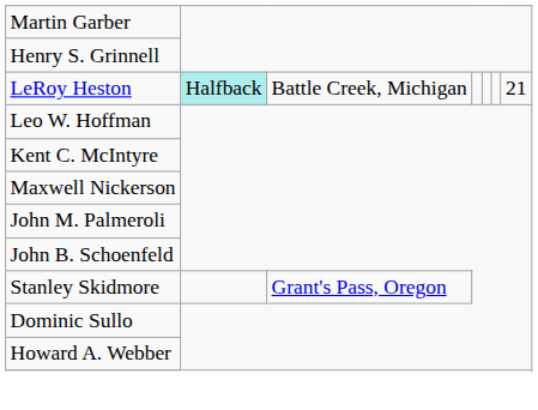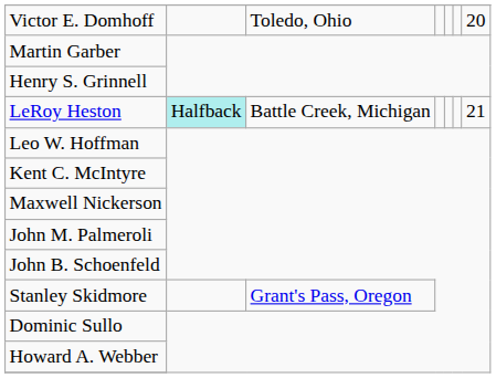+ row: Victor E. Domhoff | Toledo, Ohio | 20
